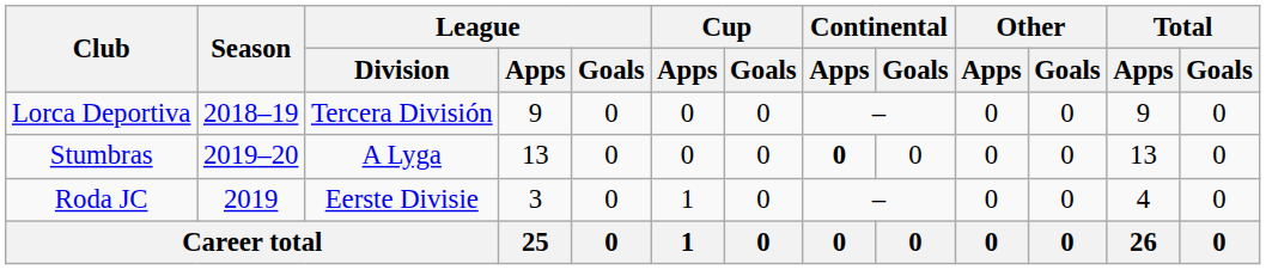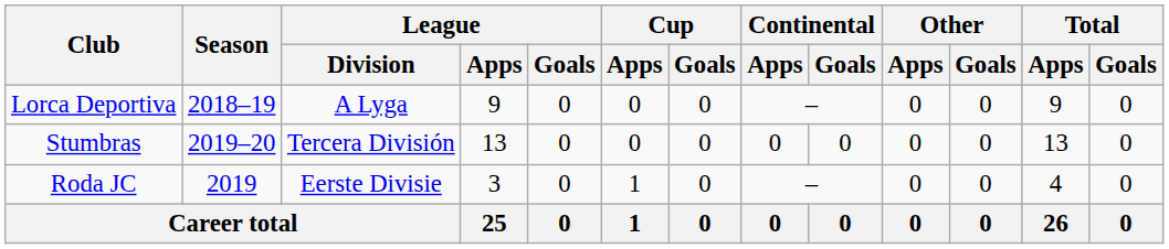Lorca Deportiva | League / Division: Tercera División -> A Lyga
Stumbras | League / Division: A Lyga -> Tercera División
Stumbras | Continental / Apps: bold -> normal
